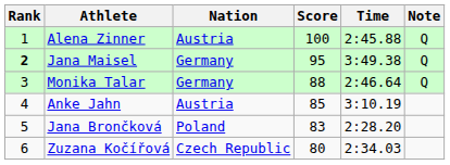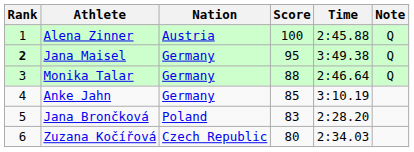Anke Jahn | Nation: Austria -> Germany
